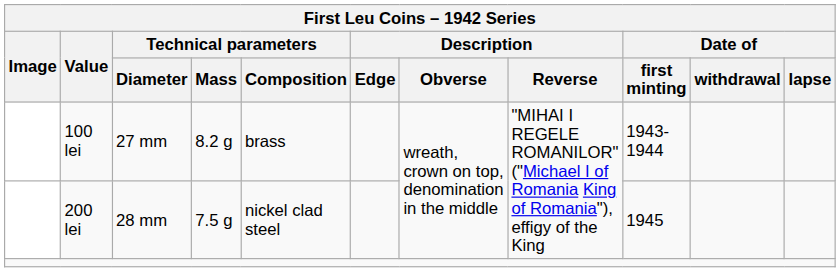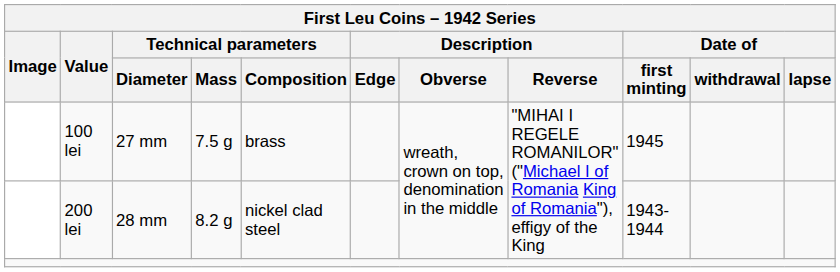100 lei | Technical parameters / Mass: 8.2 g -> 7.5 g
100 lei | Date of / first minting: 1943-1944 -> 1945
200 lei | Technical parameters / Mass: 7.5 g -> 8.2 g
200 lei | Date of / first minting: 1945 -> 1943-1944
